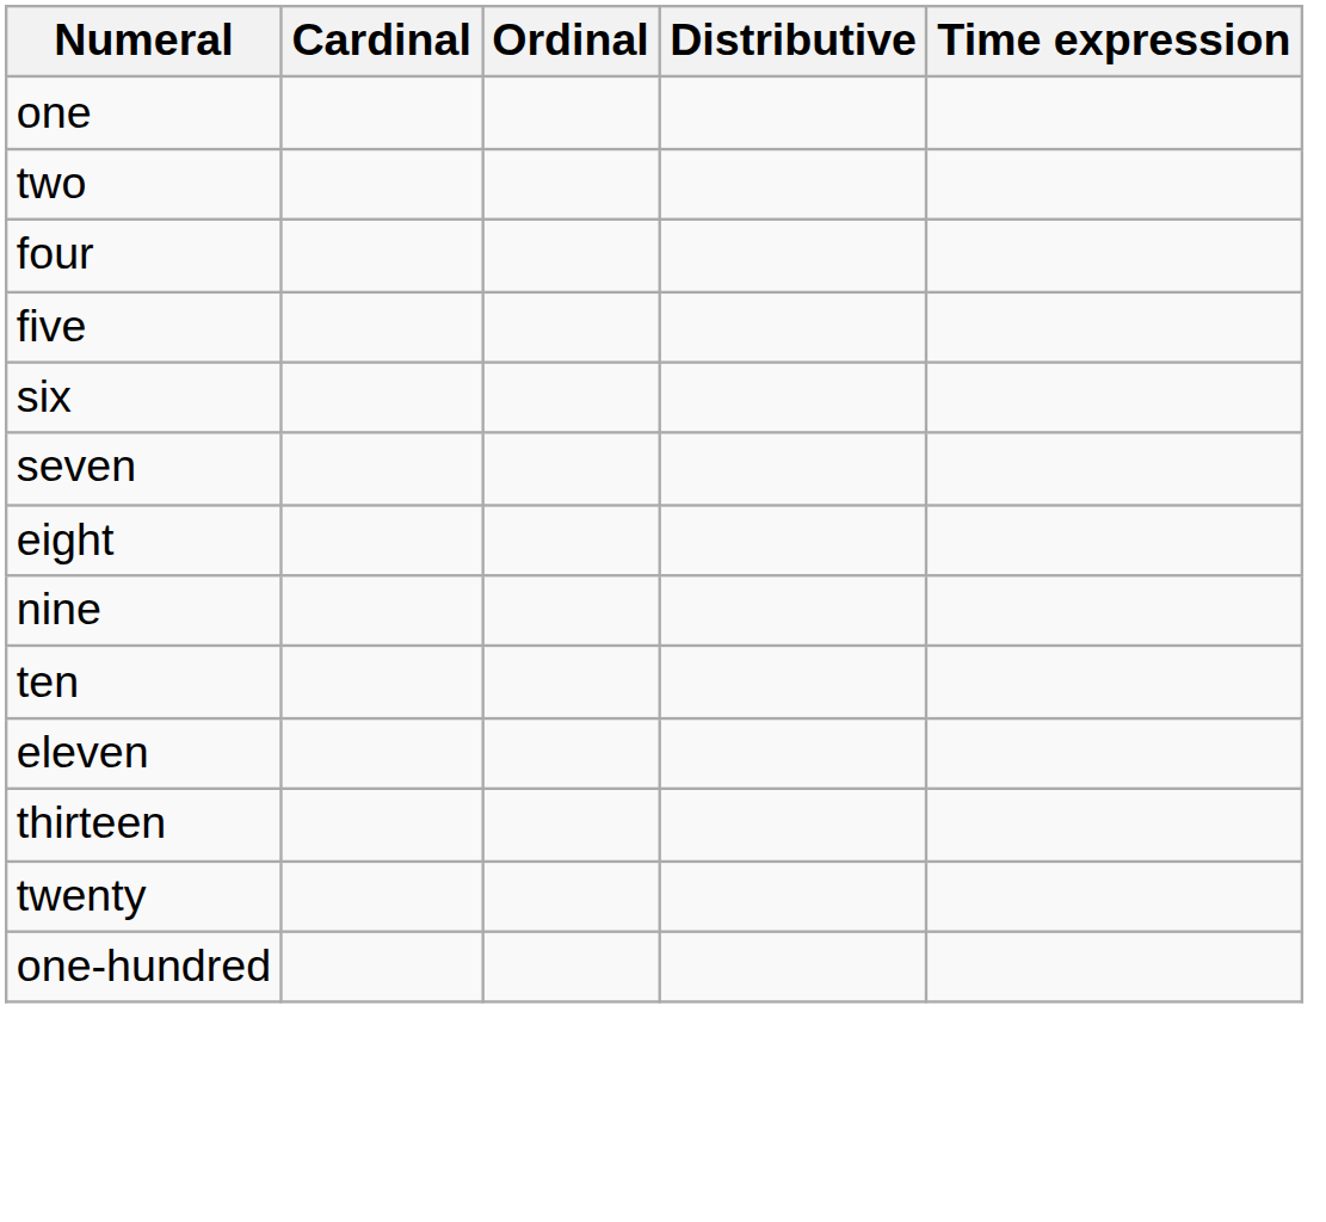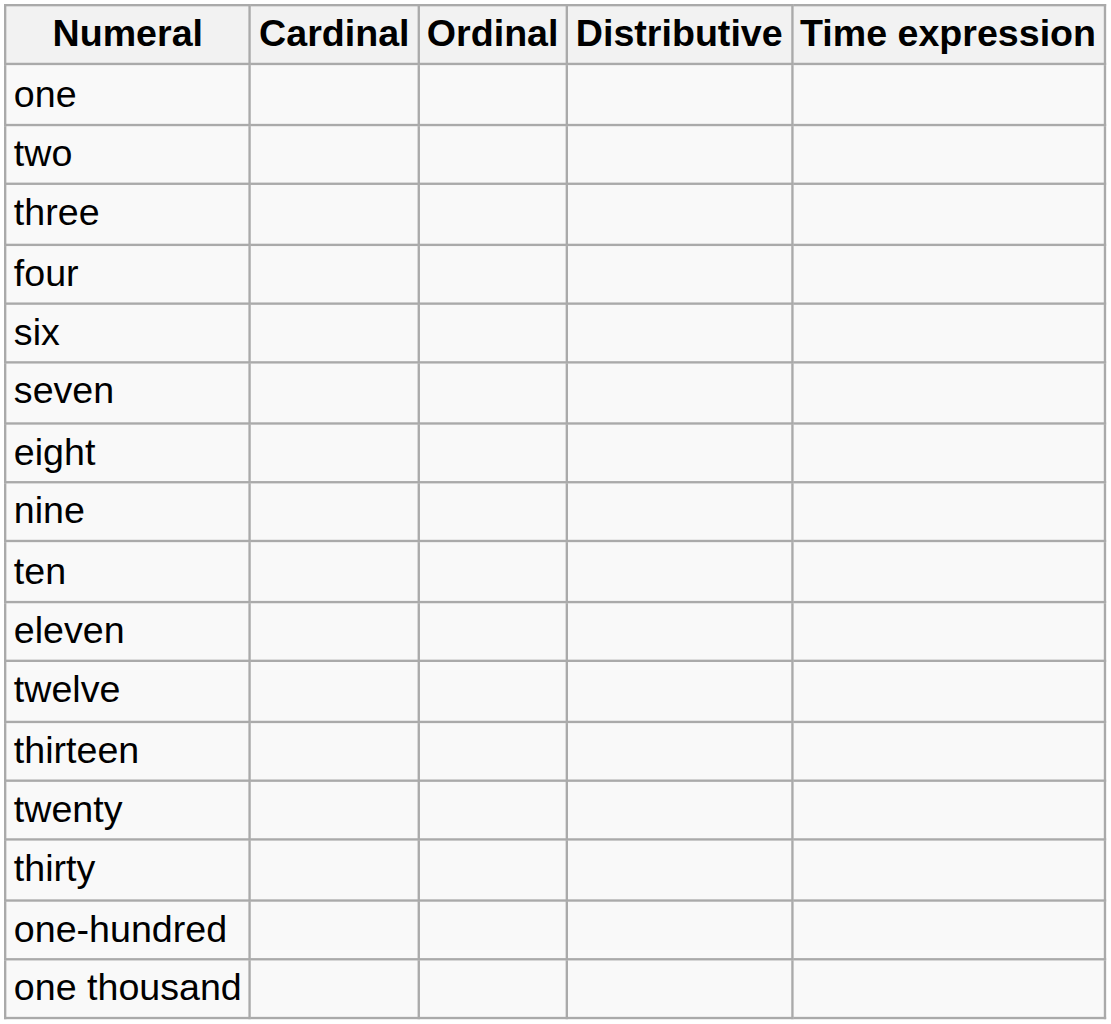+ row: three
- row: five
+ row: twelve
+ row: thirty
+ row: one thousand
